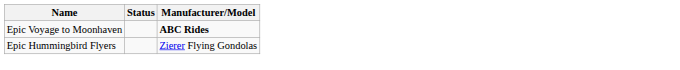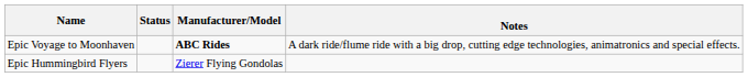+ column: Notes | A dark ride/flume ride with a big drop, cutting edge technologies, animatronics and special effects.
